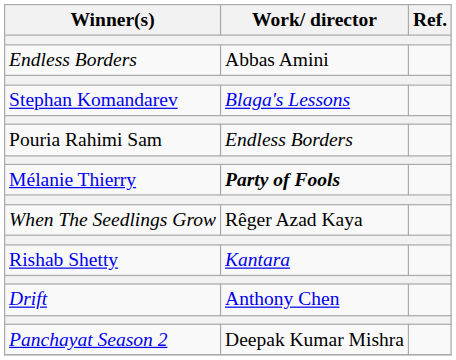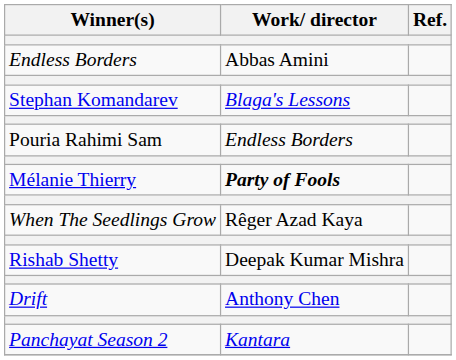Rishab Shetty | Work/ director: Kantara -> Deepak Kumar Mishra
Panchayat Season 2 | Work/ director: Deepak Kumar Mishra -> Kantara
